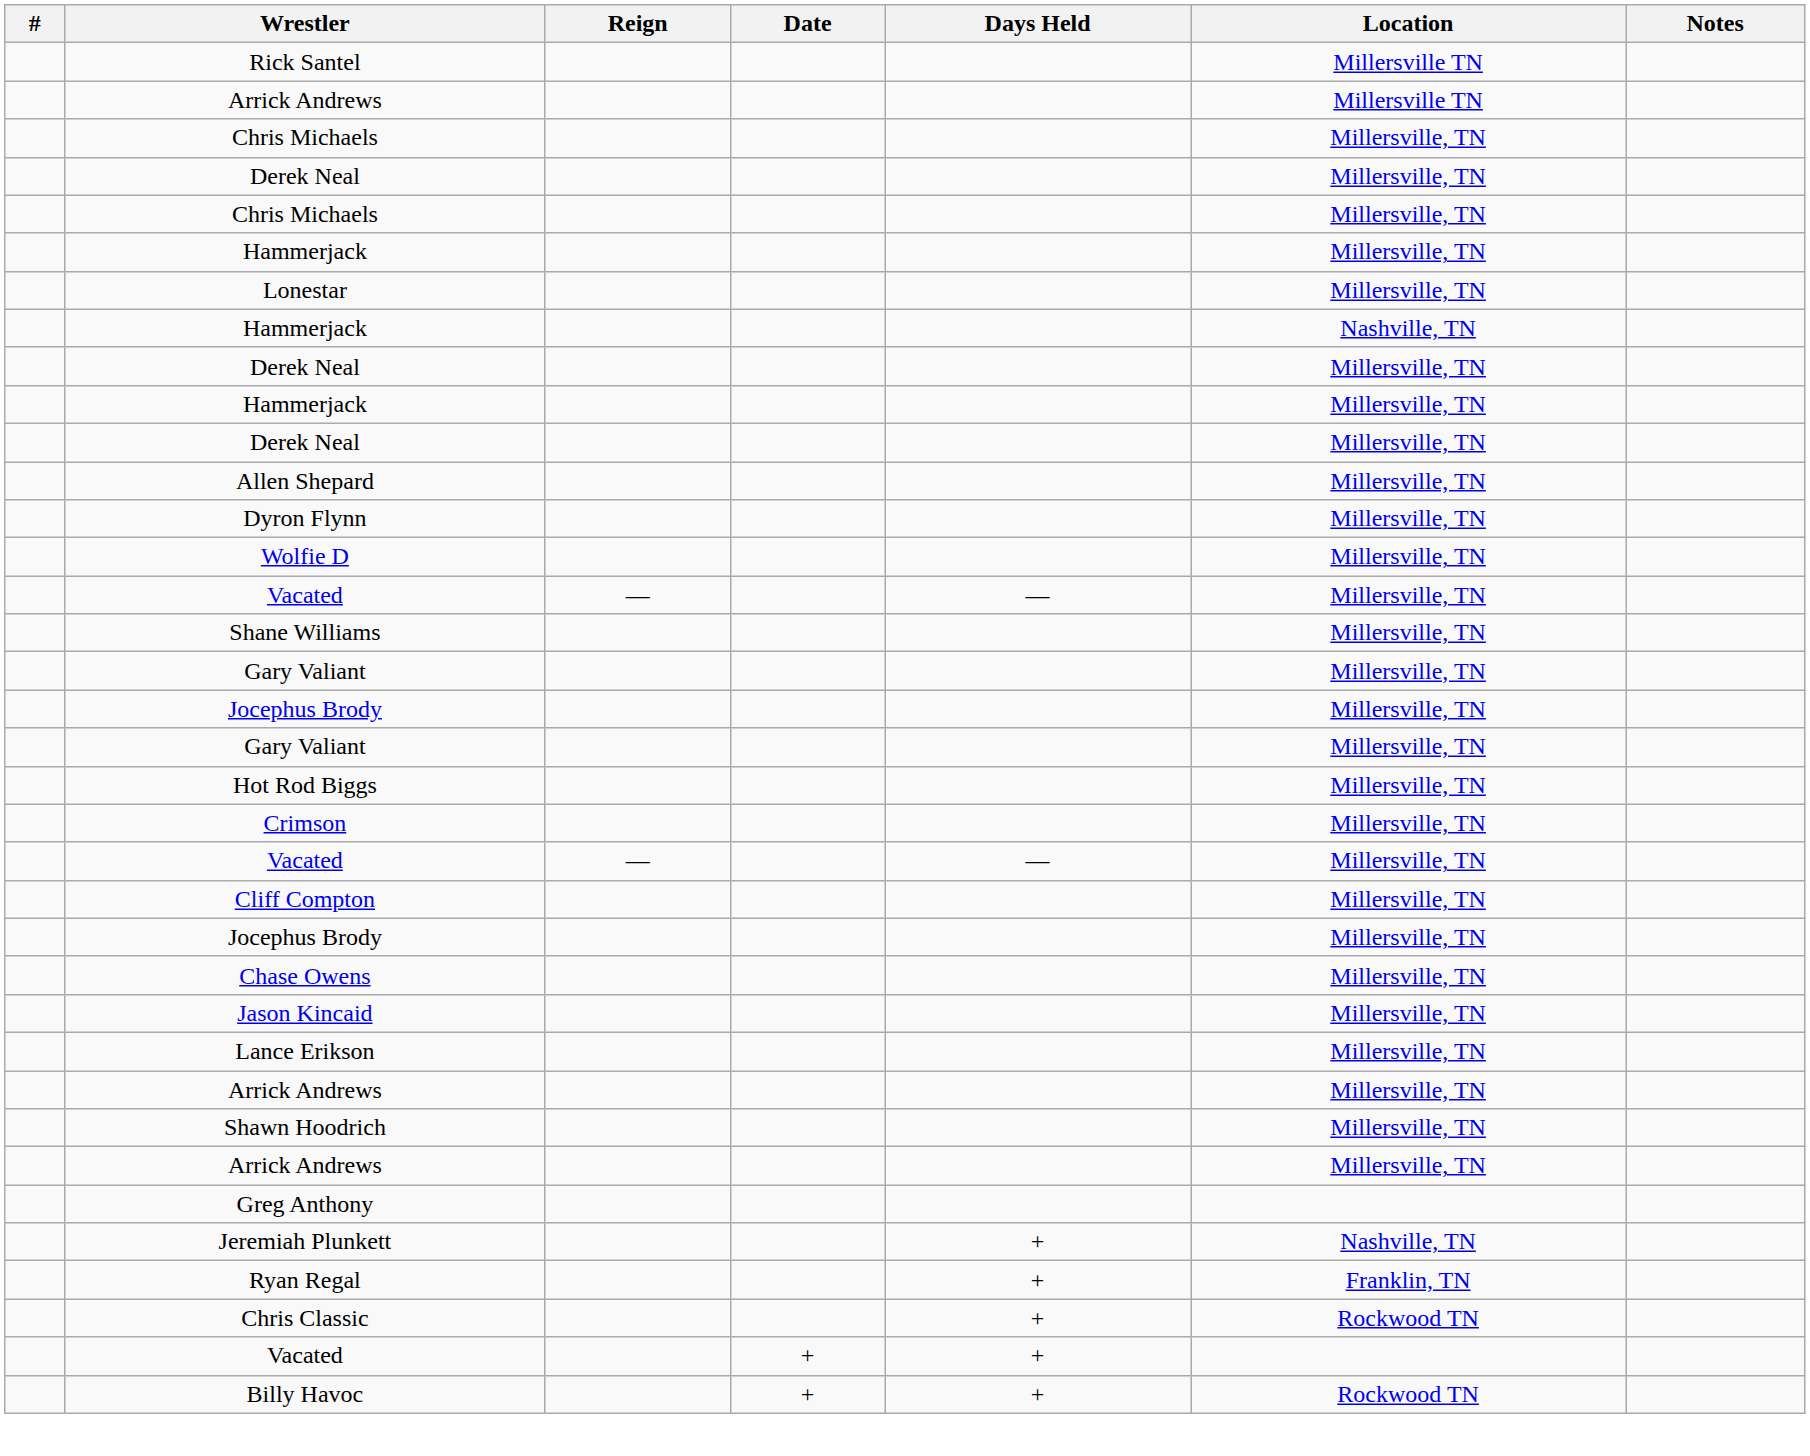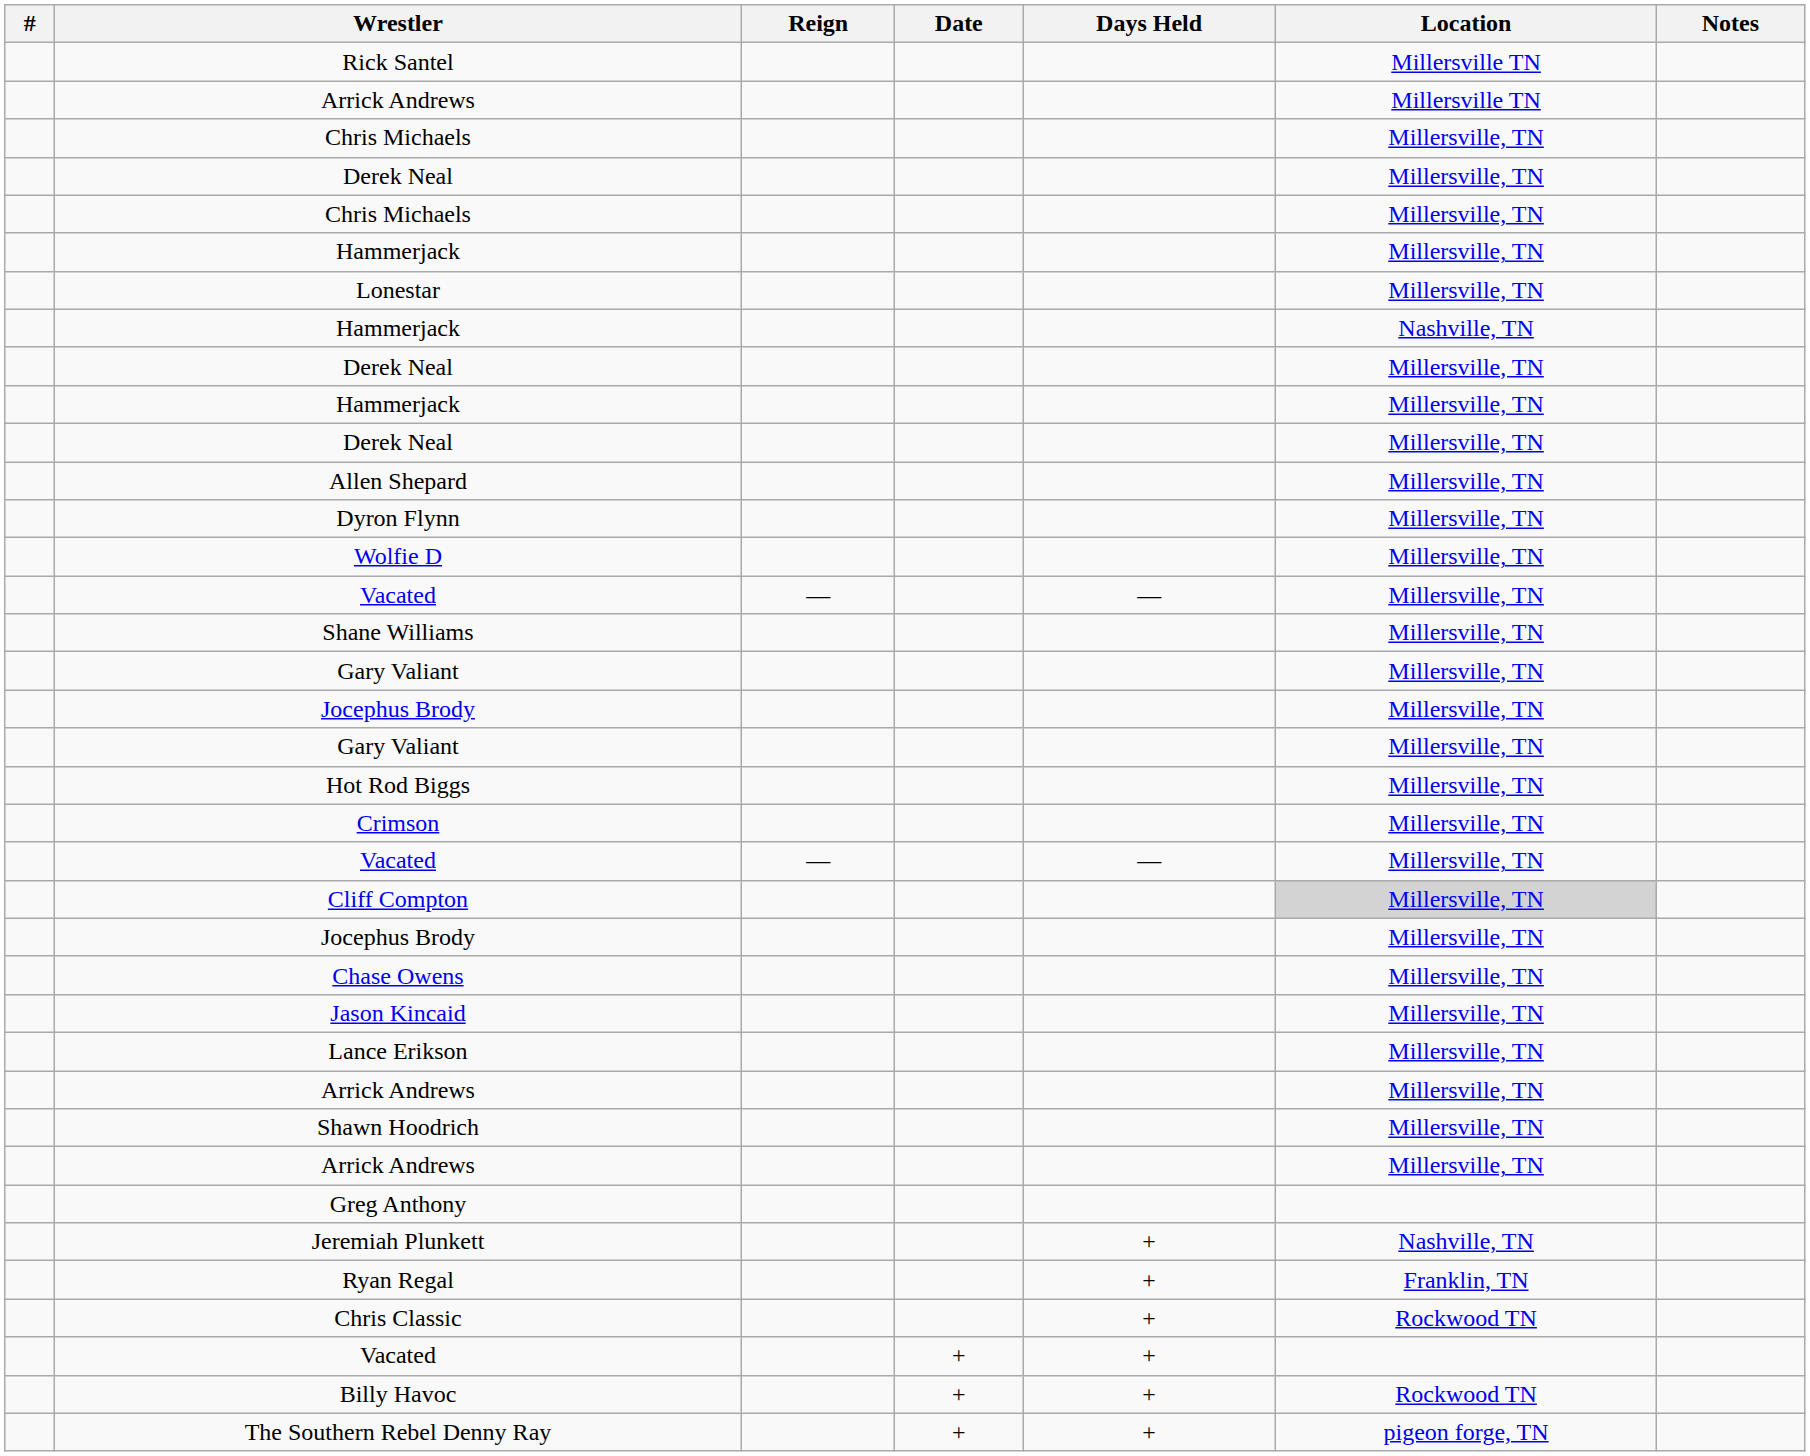Cliff Compton | Location: no background -> lightgrey background
+ row: The Southern Rebel Denny Ray | + | + | pigeon forge, TN
